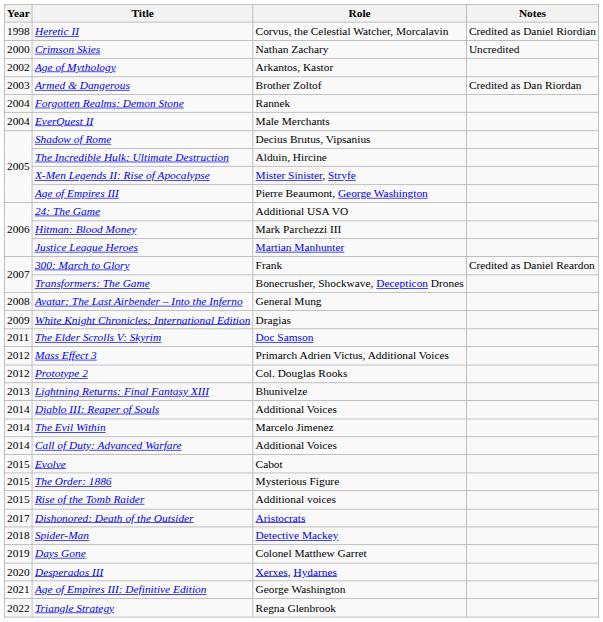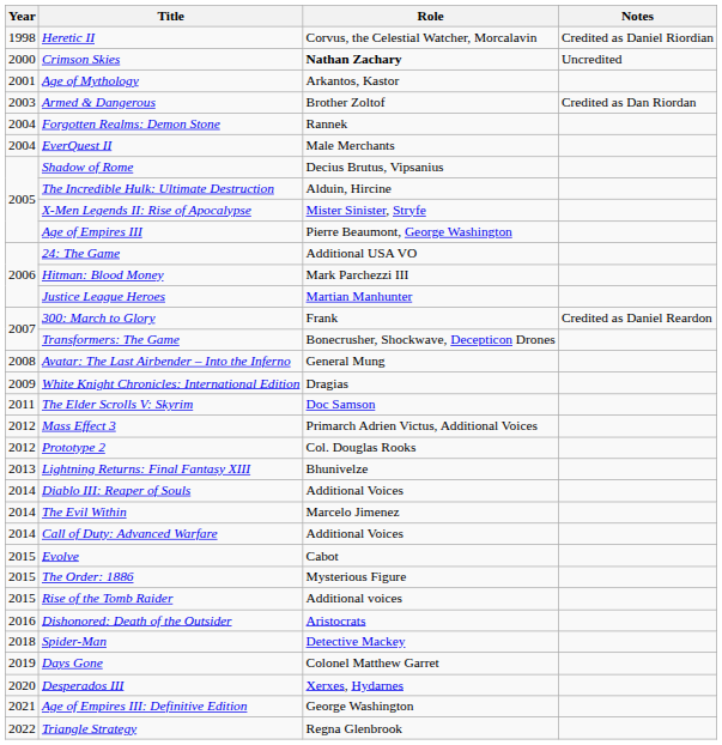Crimson Skies | Role: normal -> bold
Age of Mythology | Year: 2002 -> 2001
Dishonored: Death of the Outsider | Year: 2017 -> 2016
